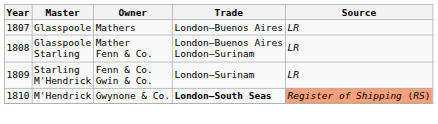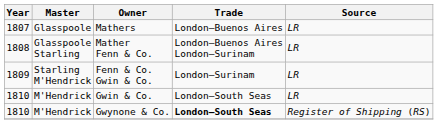+ row: 1810 | M'Hendrick | Gwin & Co. | London–South Seas | LR
Gwynone & Co. | Source: lightsalmon background -> no background
